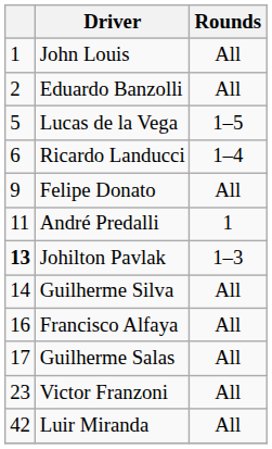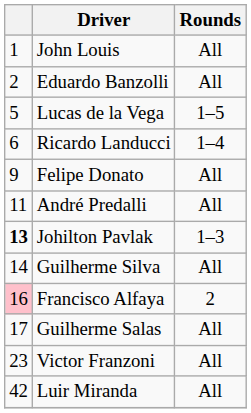André Predalli | Rounds: 1 -> All
Francisco Alfaya | column 1: no background -> pink background
Francisco Alfaya | Rounds: All -> 2
